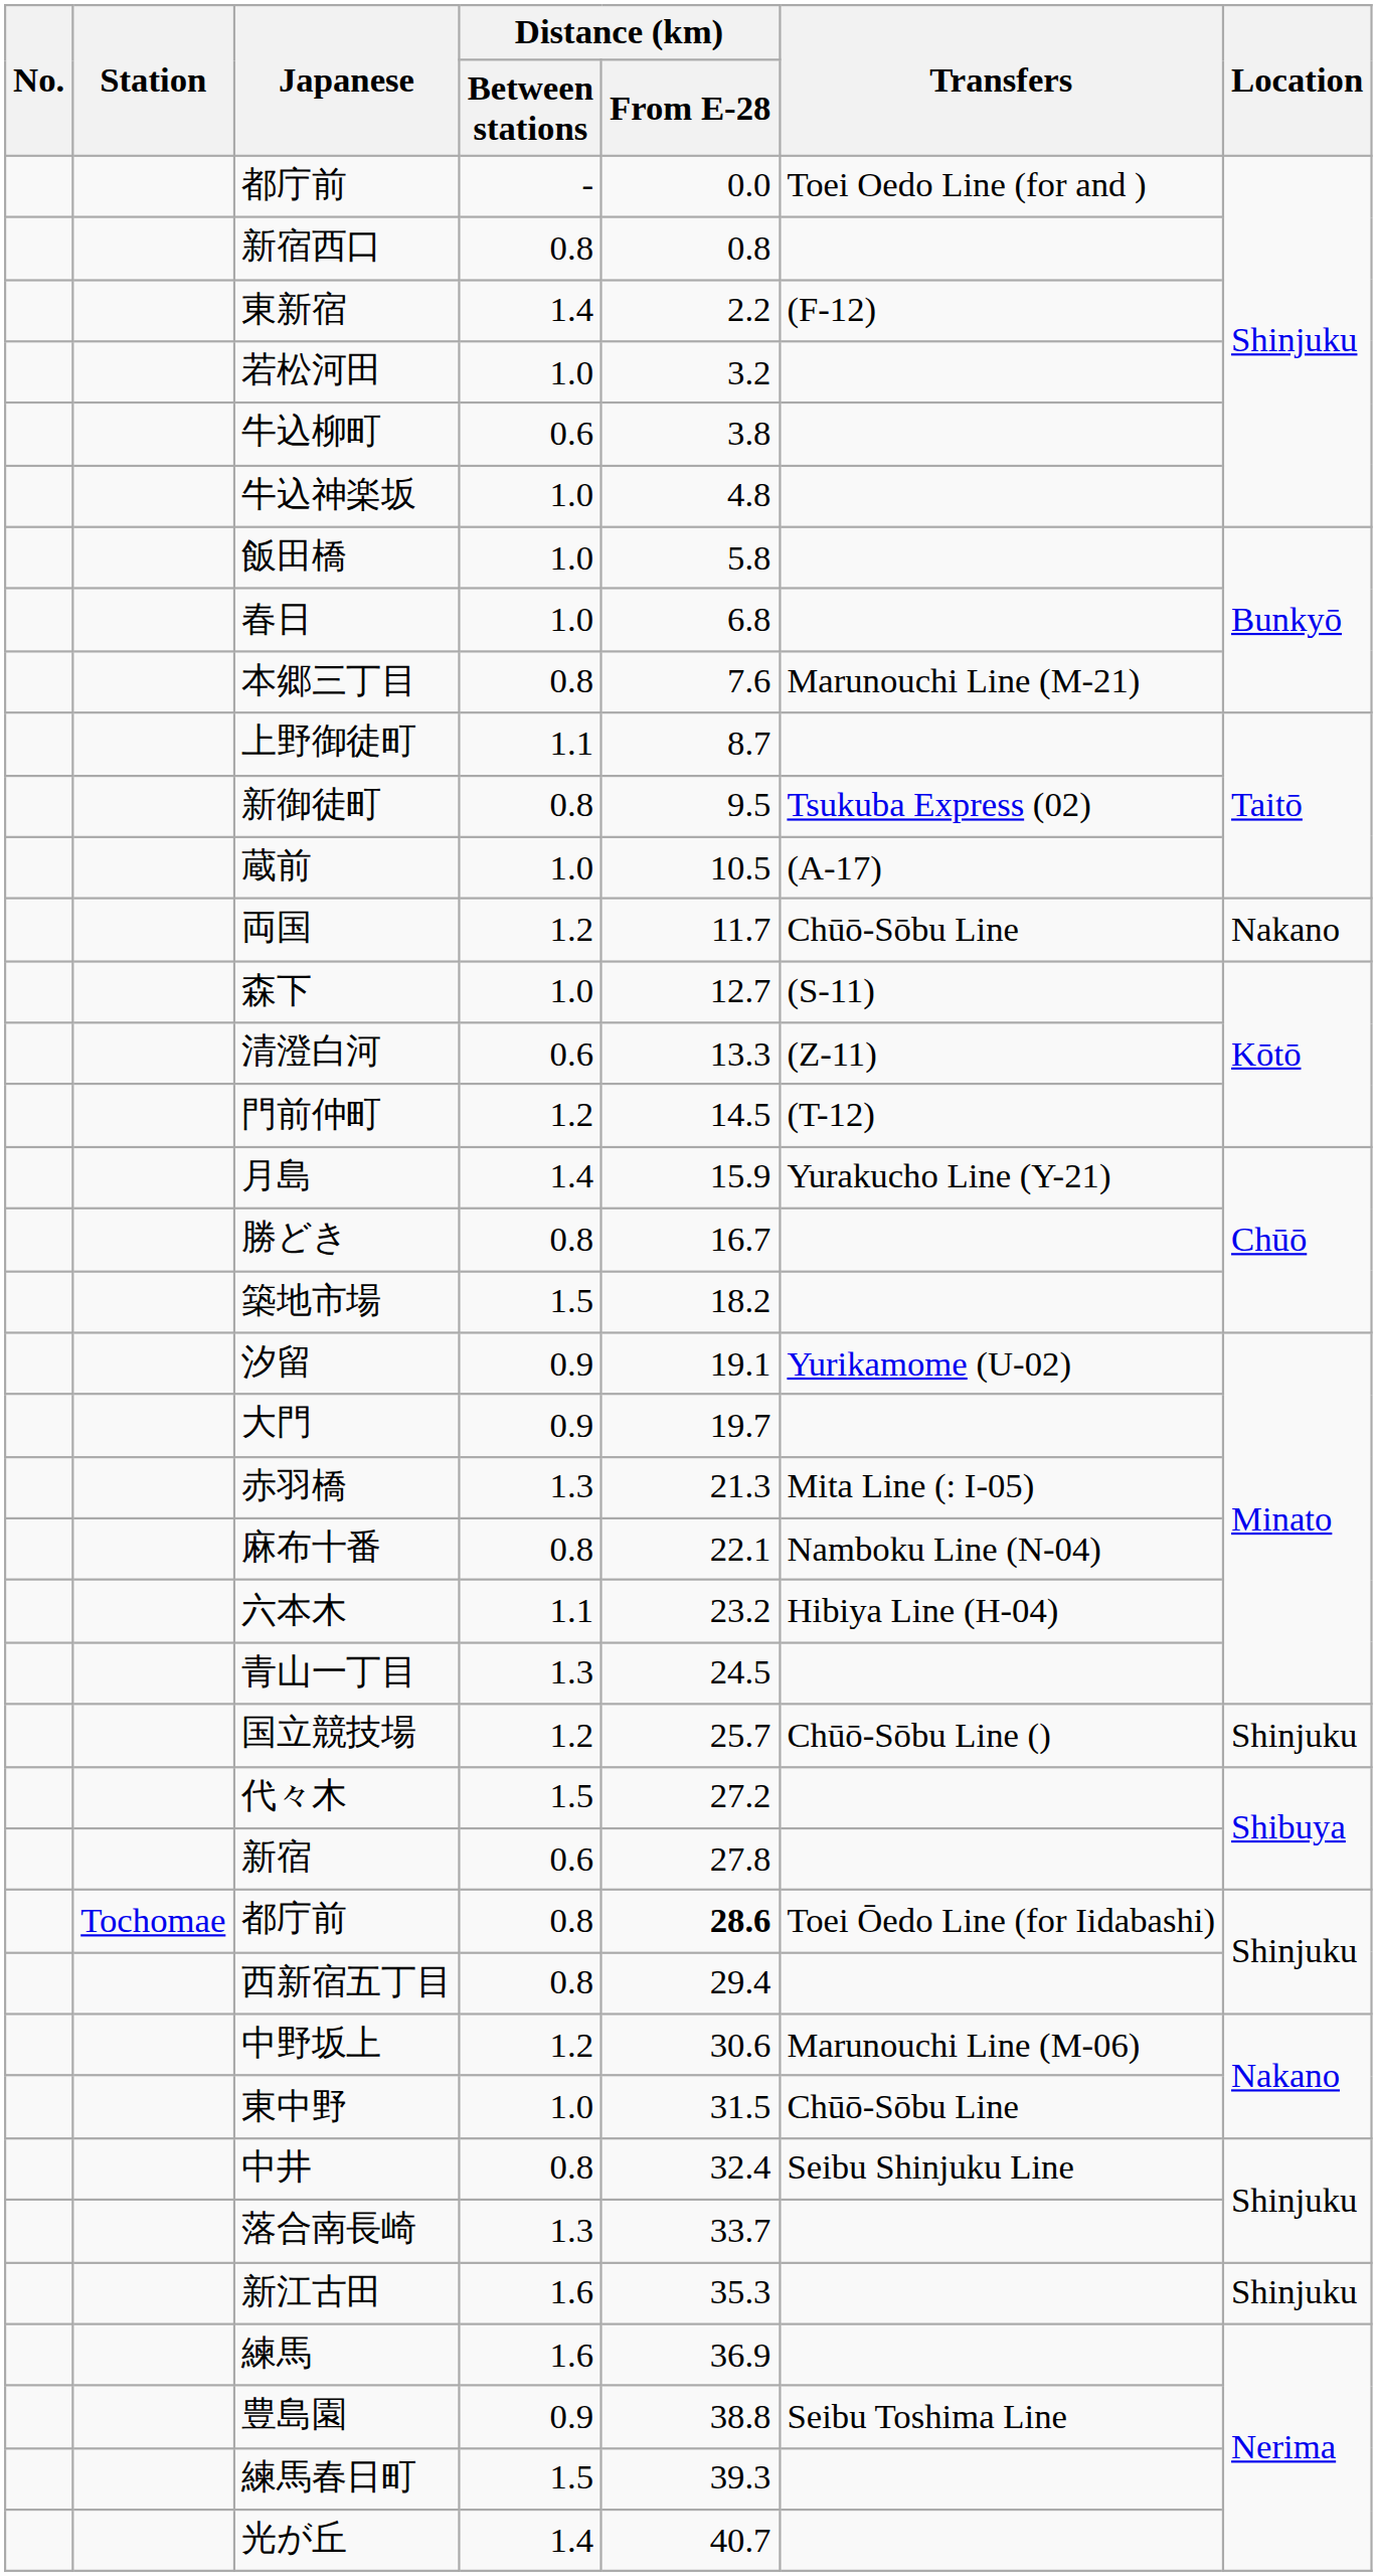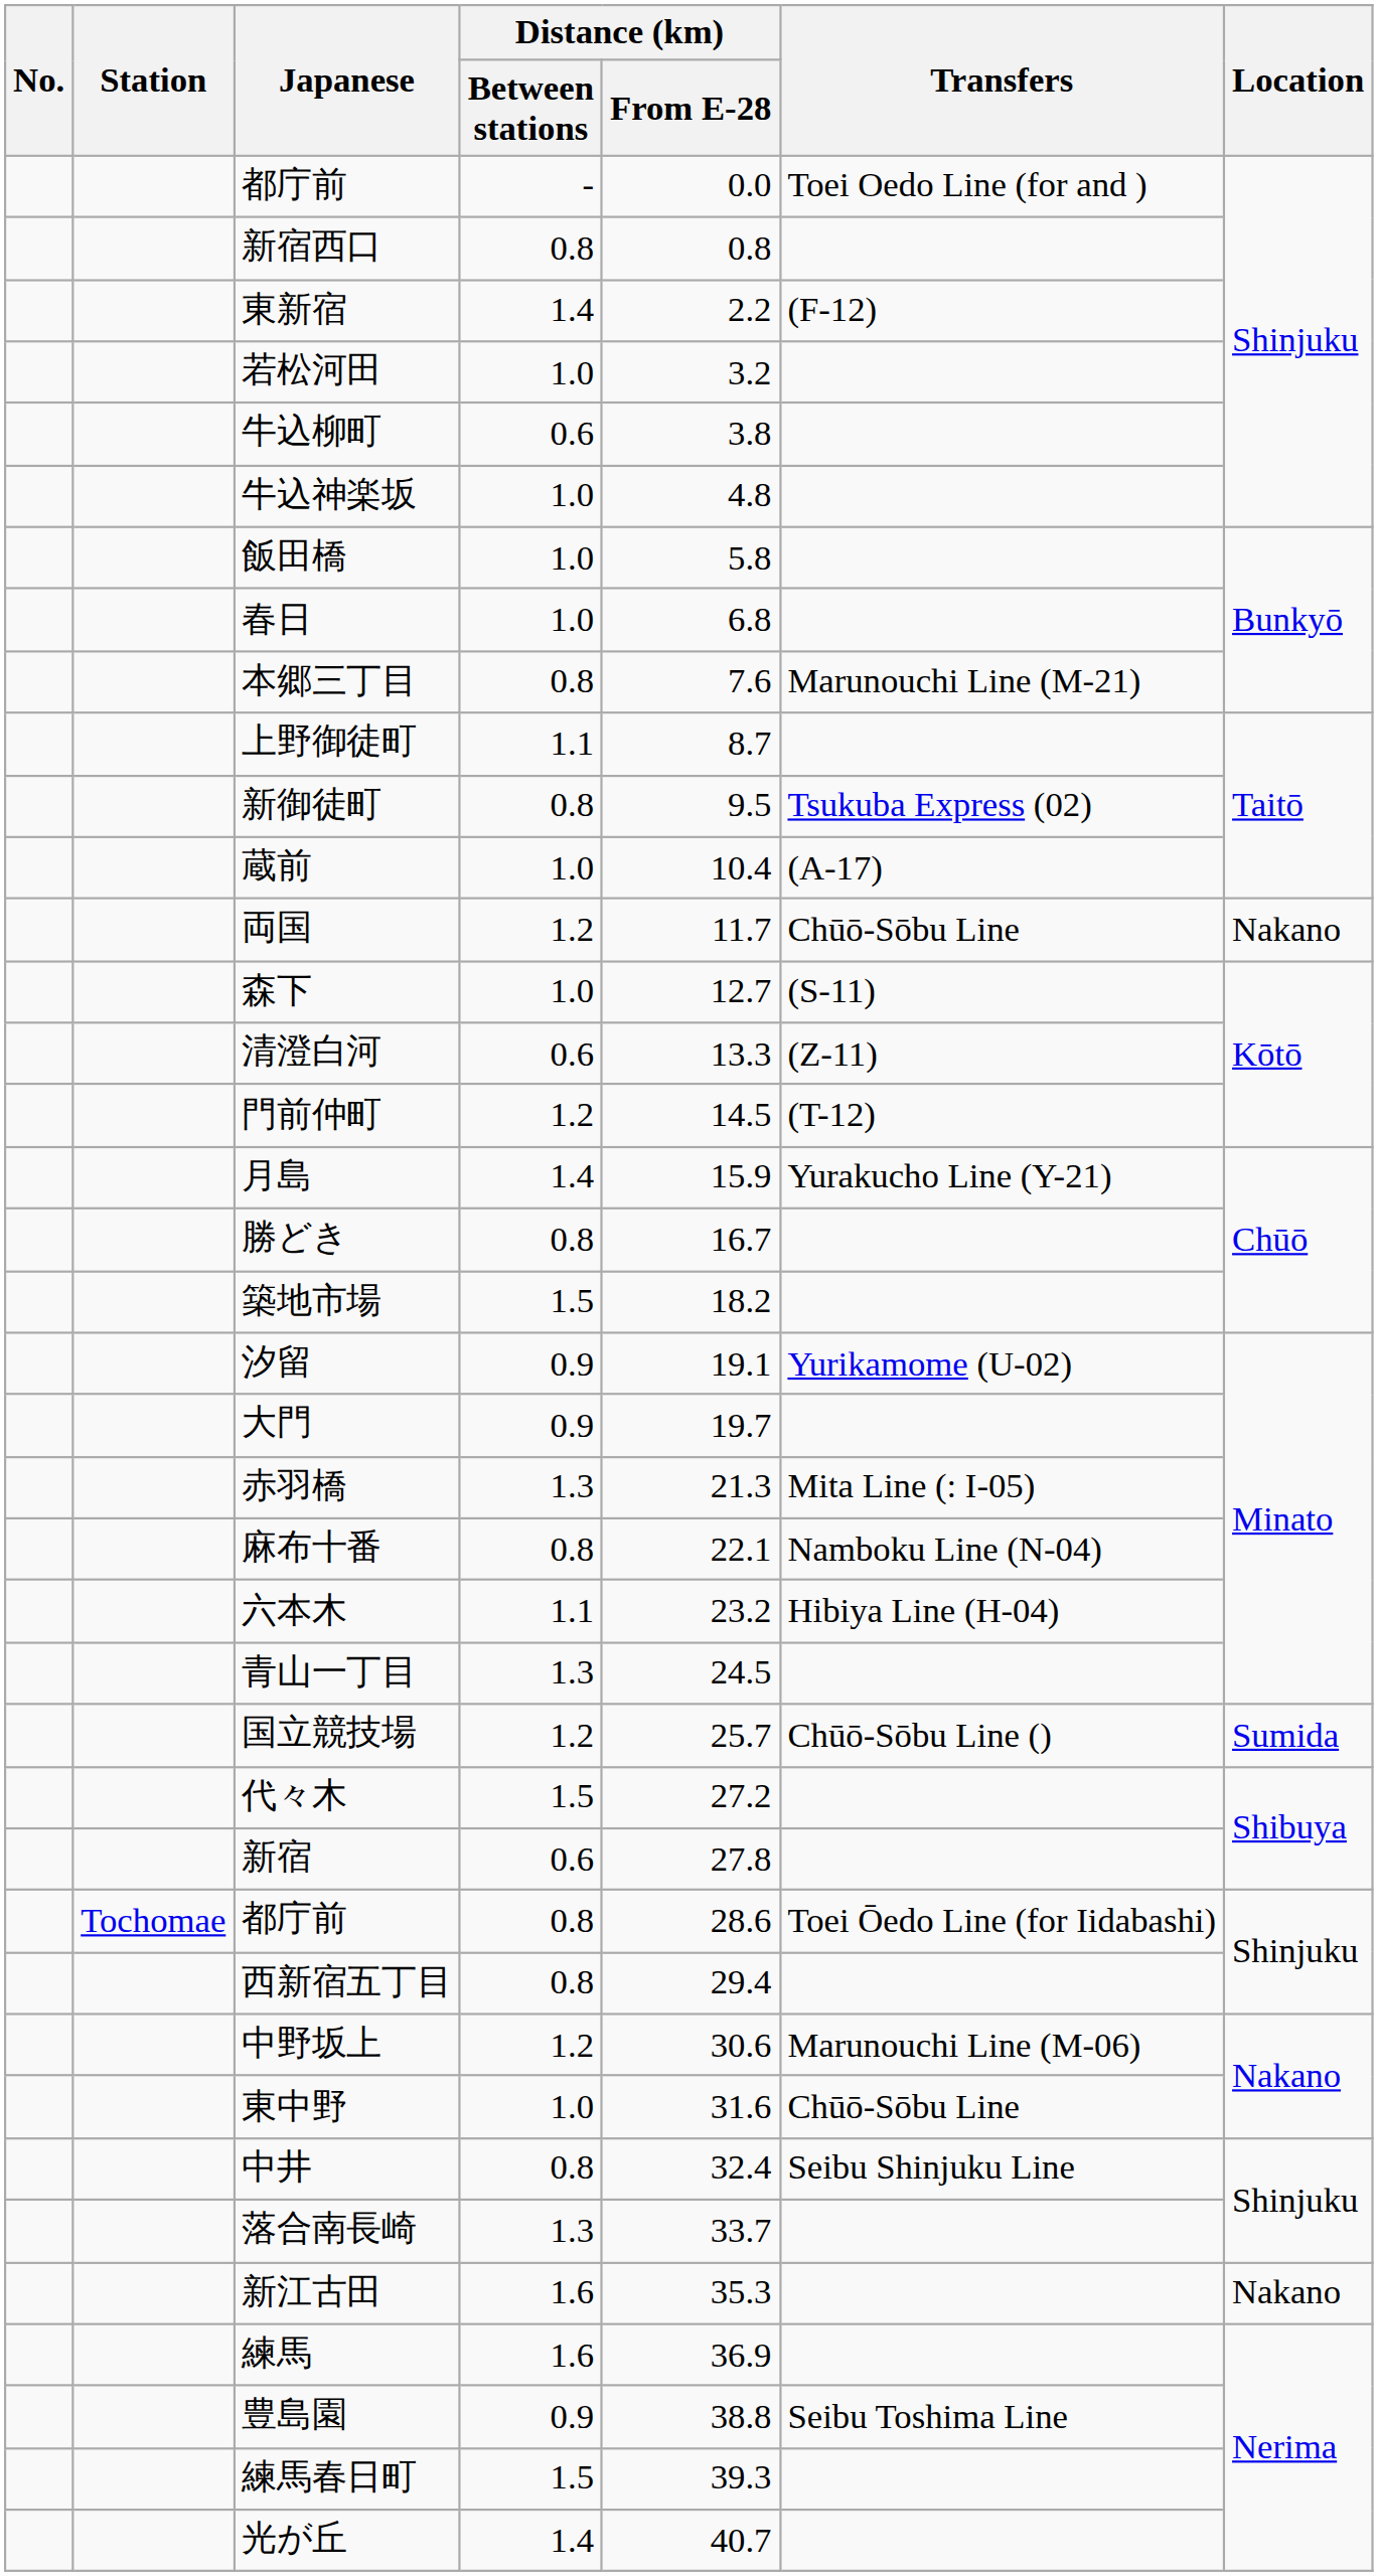蔵前 | Distance (km) / From E-28: 10.5 -> 10.4
国立競技場 | Location: Shinjuku -> Sumida
都庁前 / 0.8 | Distance (km) / From E-28: bold -> normal
東中野 | Distance (km) / From E-28: 31.5 -> 31.6
新江古田 | Location: Shinjuku -> Nakano
